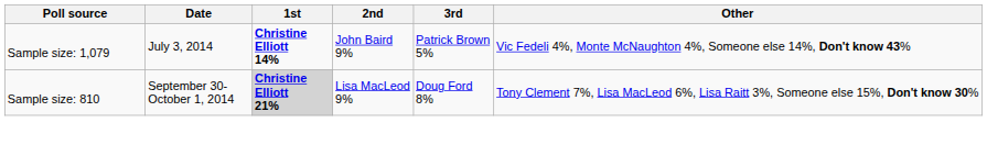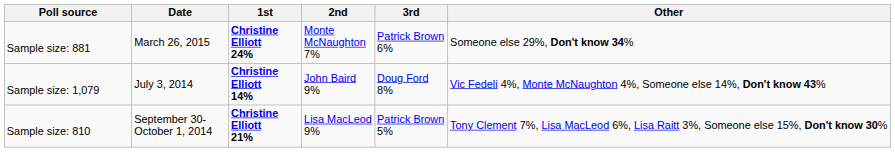+ row: Sample size: 881 | March 26, 2015 | Christine Elliott 24% | Monte McNaughton 7% | Patrick Brown 6% | Someone else 29%, Don't know 34%
Sample size: 1,079 | 3rd: Patrick Brown 5% -> Doug Ford 8%
Sample size: 810 | 1st: lightgrey background -> no background
Sample size: 810 | 3rd: Doug Ford 8% -> Patrick Brown 5%
